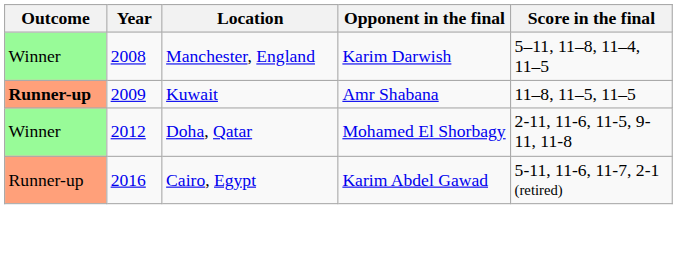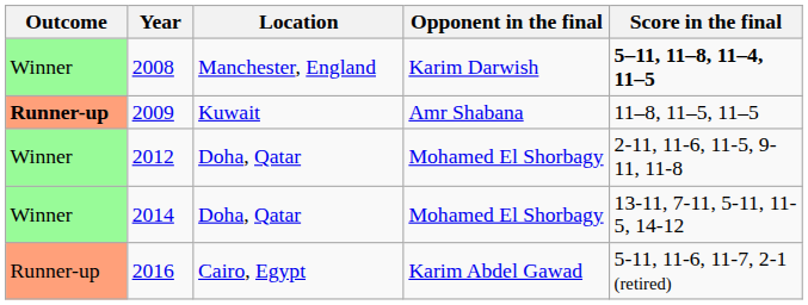2008 | Score in the final: normal -> bold
+ row: Winner | 2014 | Doha, Qatar | Mohamed El Shorbagy | 13-11, 7-11, 5-11, 11-5, 14-12
